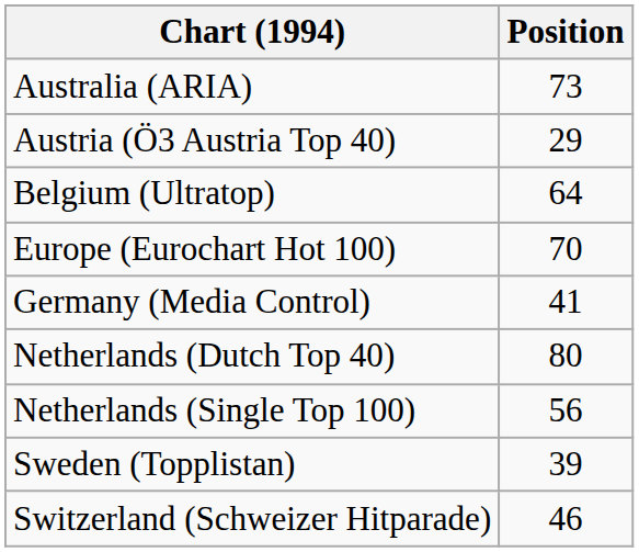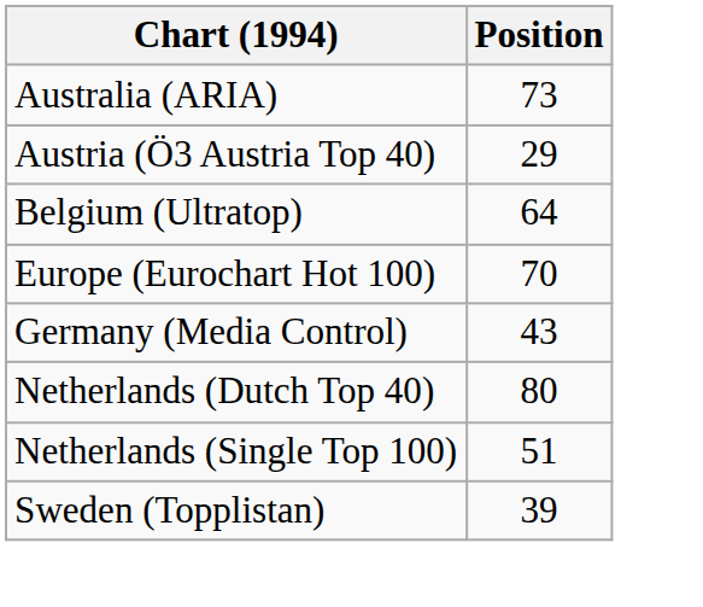Germany (Media Control) | Position: 41 -> 43
Netherlands (Single Top 100) | Position: 56 -> 51
- row: Switzerland (Schweizer Hitparade) | 46
